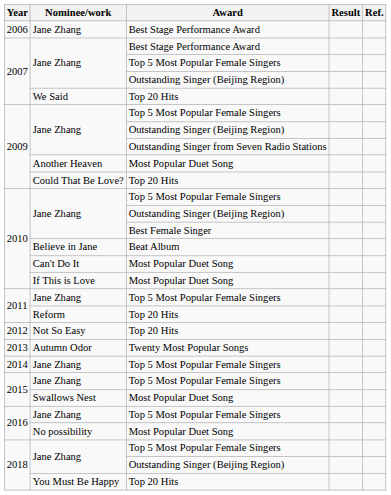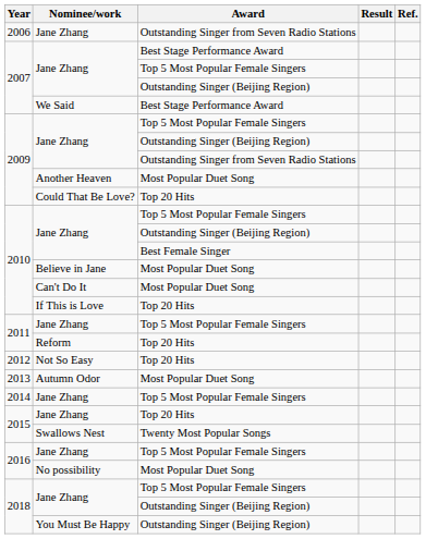2006 / Jane Zhang | Award: Best Stage Performance Award -> Outstanding Singer from Seven Radio Stations
We Said | Award: Top 20 Hits -> Best Stage Performance Award
Believe in Jane | Award: Beat Album -> Most Popular Duet Song
If This is Love | Award: Most Popular Duet Song -> Top 20 Hits
Autumn Odor | Award: Twenty Most Popular Songs -> Most Popular Duet Song
2015 / Jane Zhang | Award: Top 5 Most Popular Female Singers -> Top 20 Hits
Swallows Nest | Award: Most Popular Duet Song -> Twenty Most Popular Songs
You Must Be Happy | Award: Top 20 Hits -> Outstanding Singer (Beijing Region)
